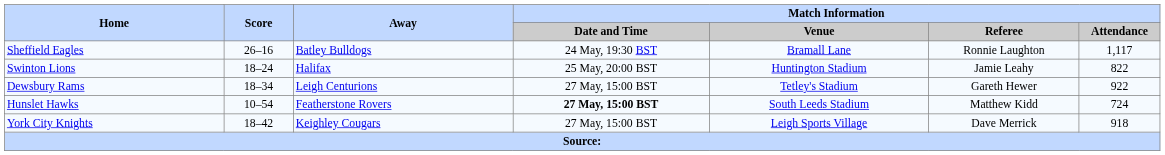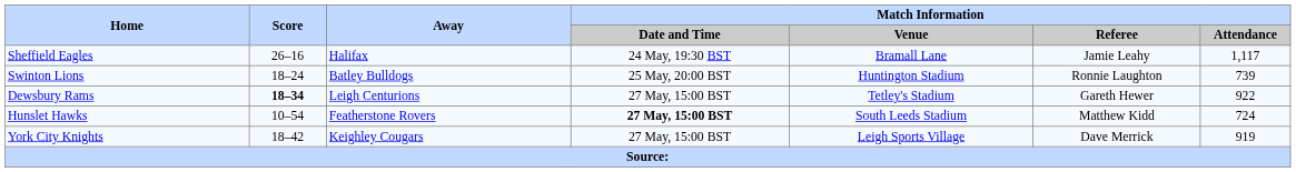Sheffield Eagles | Away: Batley Bulldogs -> Halifax
Sheffield Eagles | Match Information / Referee: Ronnie Laughton -> Jamie Leahy
Swinton Lions | Away: Halifax -> Batley Bulldogs
Swinton Lions | Match Information / Referee: Jamie Leahy -> Ronnie Laughton
Swinton Lions | Match Information / Attendance: 822 -> 739
Dewsbury Rams | Score: normal -> bold
York City Knights | Match Information / Attendance: 918 -> 919
